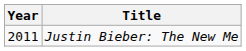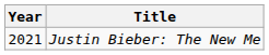Justin Bieber: The New Me | Year: 2011 -> 2021
